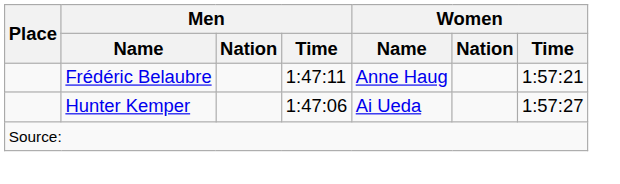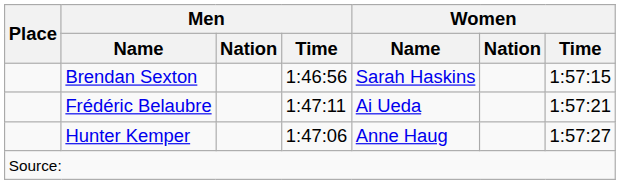+ row: Brendan Sexton | 1:46:56 | Sarah Haskins | 1:57:15
Frédéric Belaubre | Women / Name: Anne Haug -> Ai Ueda
Hunter Kemper | Women / Name: Ai Ueda -> Anne Haug
